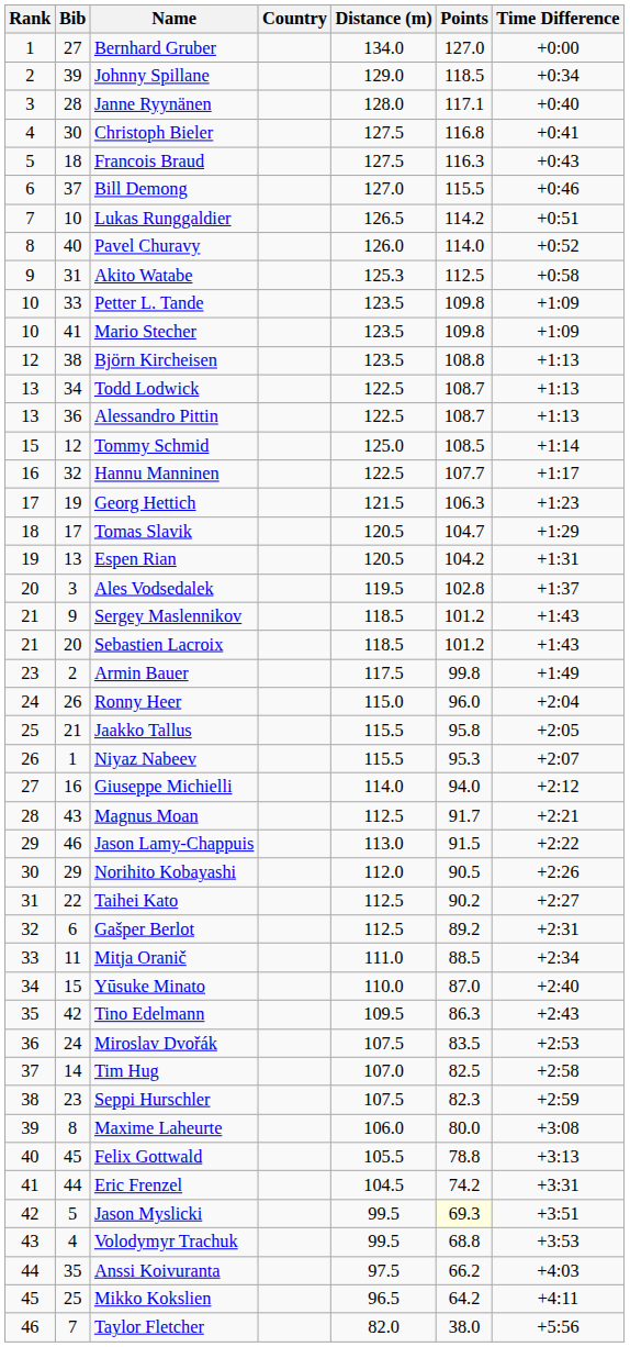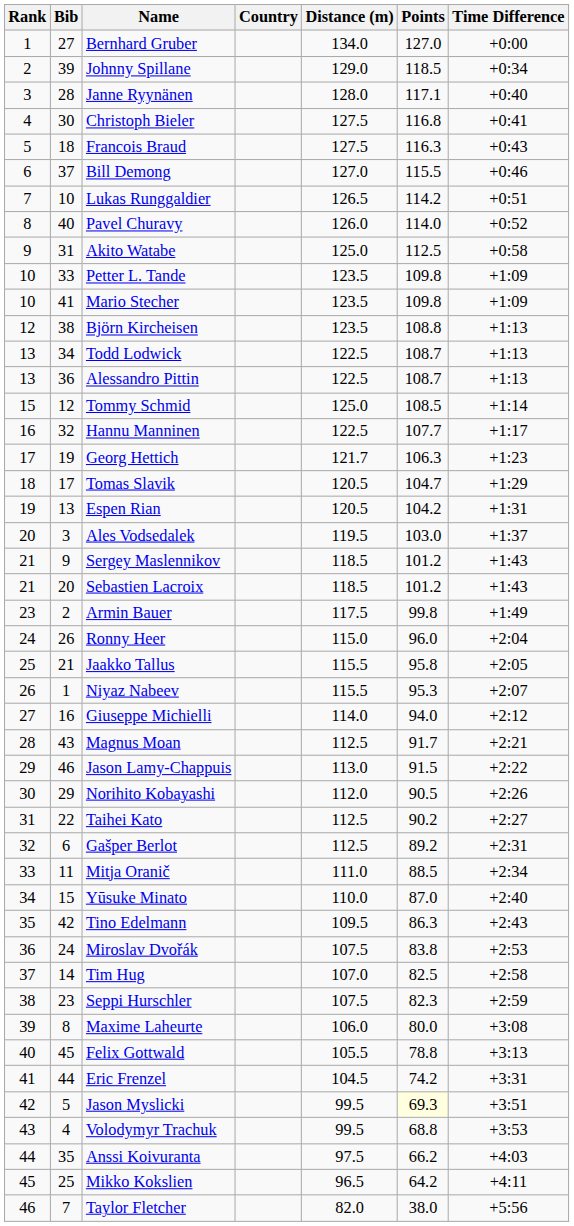Akito Watabe | Distance (m): 125.3 -> 125.0
Georg Hettich | Distance (m): 121.5 -> 121.7
Ales Vodsedalek | Points: 102.8 -> 103.0
Miroslav Dvořák | Points: 83.5 -> 83.8
